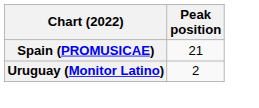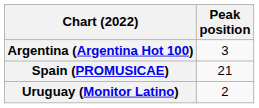+ row: Argentina (Argentina Hot 100) | 3
